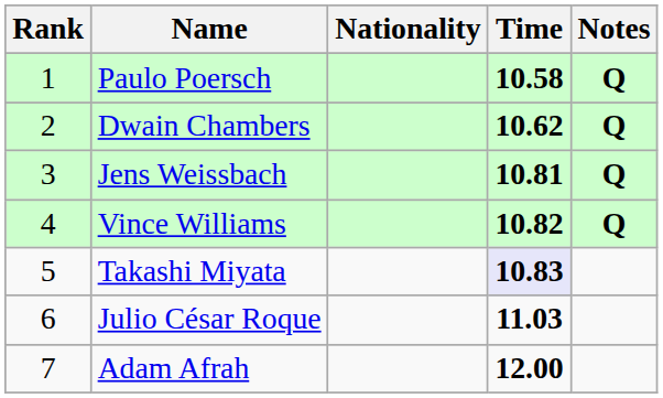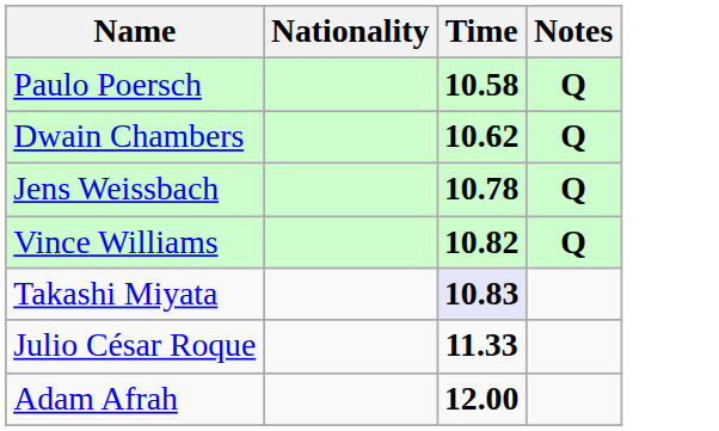- column: Rank | 1 | 2 | 3 | 4 | 5 | 6 | 7
Jens Weissbach | Time: 10.81 -> 10.78
Julio César Roque | Time: 11.03 -> 11.33
